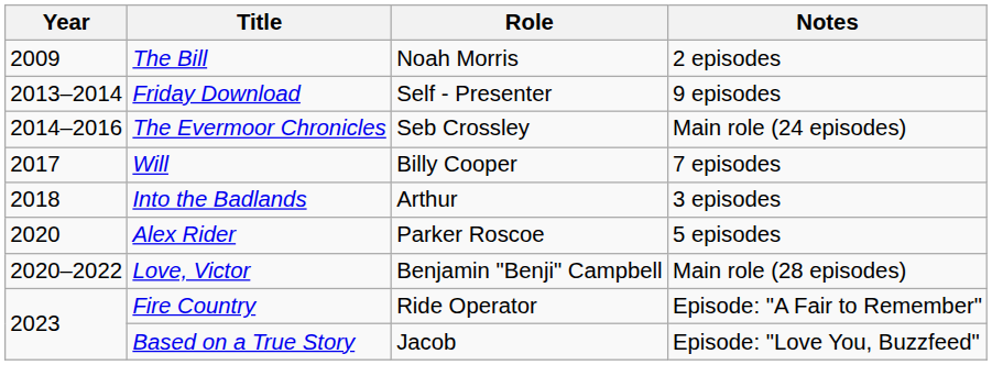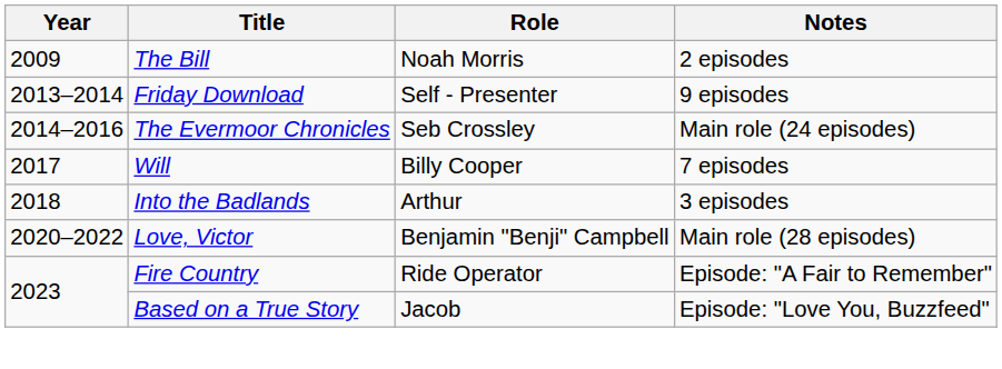- row: 2020 | Alex Rider | Parker Roscoe | 5 episodes
